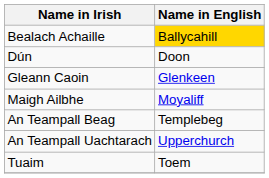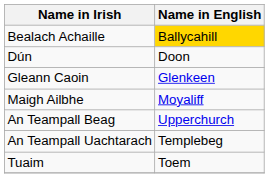An Teampall Beag | Name in English: Templebeg -> Upperchurch
An Teampall Uachtarach | Name in English: Upperchurch -> Templebeg
